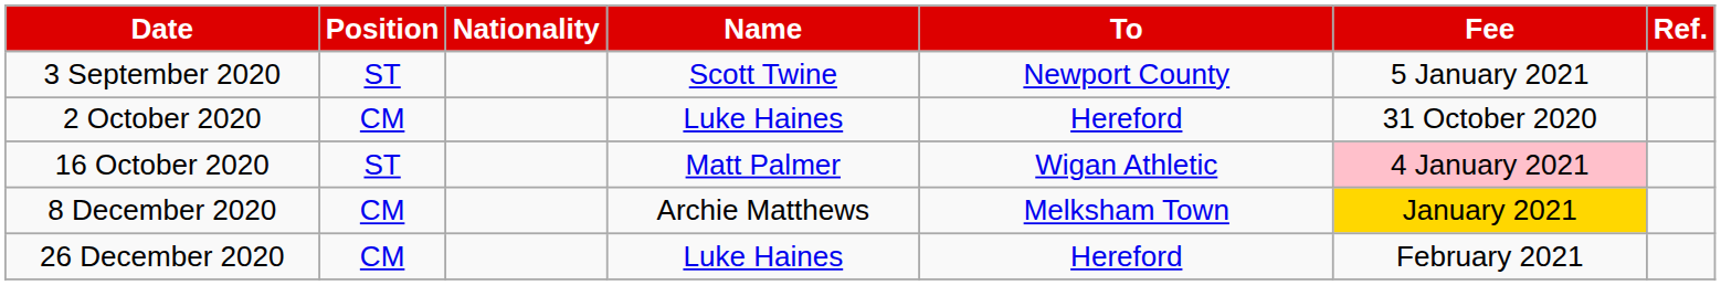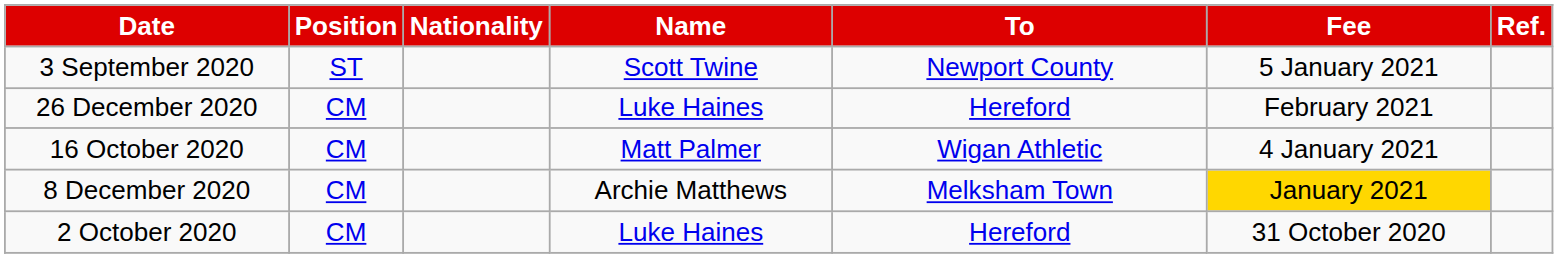rows swapped: 2 October 2020 <-> 26 December 2020
16 October 2020 | Position: ST -> CM
16 October 2020 | Fee: pink background -> no background
